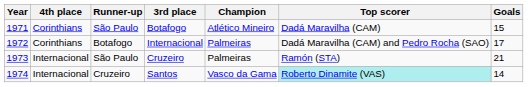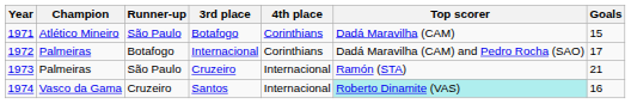columns swapped: Champion <-> 4th place
Santos | Goals: 14 -> 16
